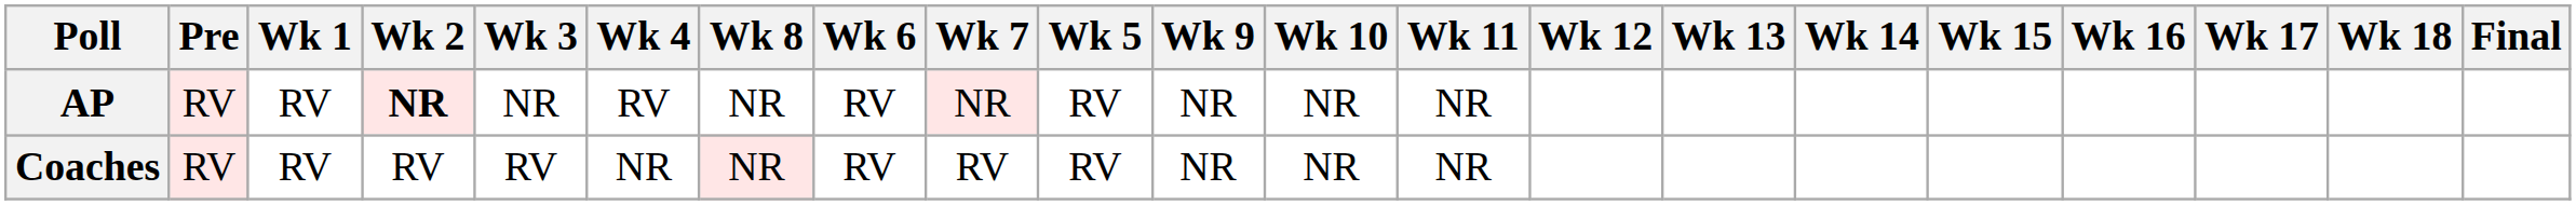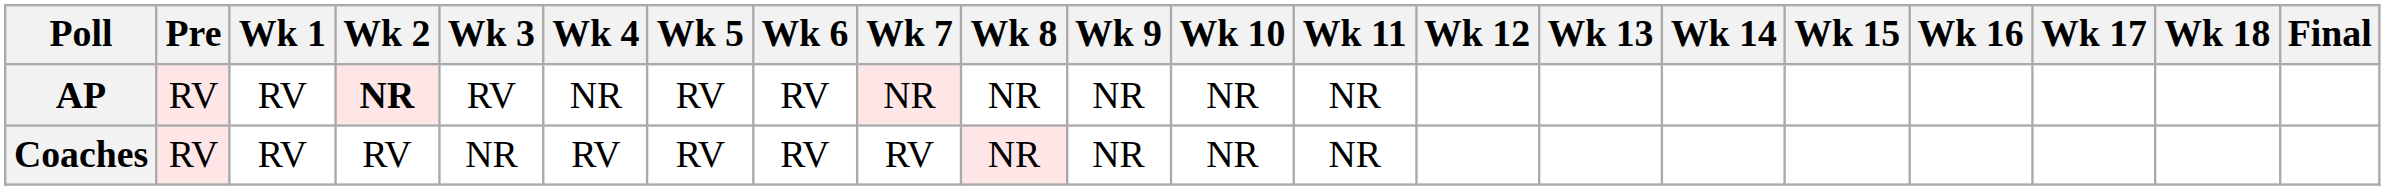columns swapped: Wk 5 <-> Wk 8
AP | Wk 3: NR -> RV
AP | Wk 4: RV -> NR
Coaches | Wk 3: RV -> NR
Coaches | Wk 4: NR -> RV
